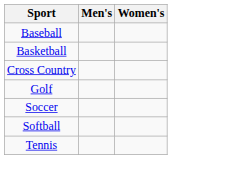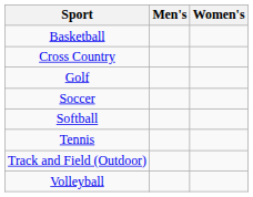- row: Baseball
+ row: Track and Field (Outdoor)
+ row: Volleyball
